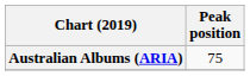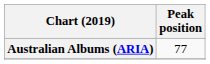Australian Albums (ARIA) | Peak position: 75 -> 77
